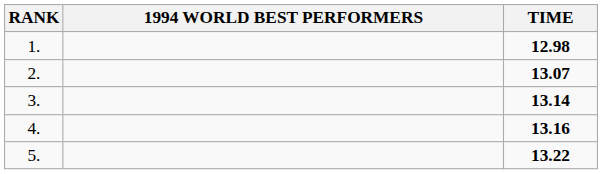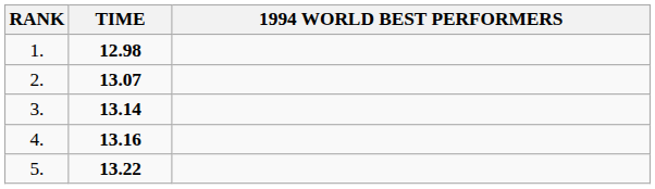columns swapped: 1994 WORLD BEST PERFORMERS <-> TIME
